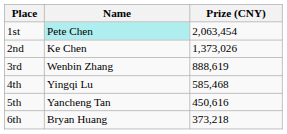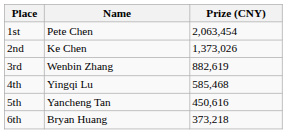1st | Name: paleturquoise background -> no background
3rd | Prize (CNY): 888,619 -> 882,619
